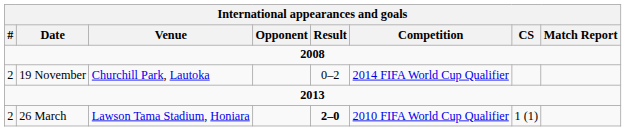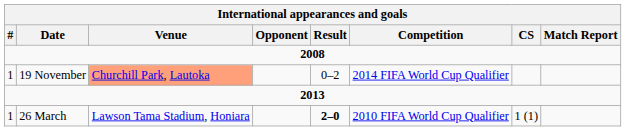19 November | #: 2 -> 1
19 November | Venue: no background -> lightsalmon background
26 March | #: 2 -> 1
